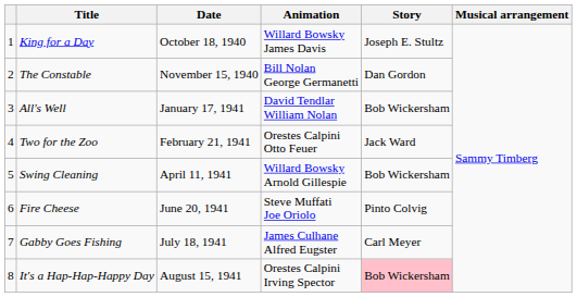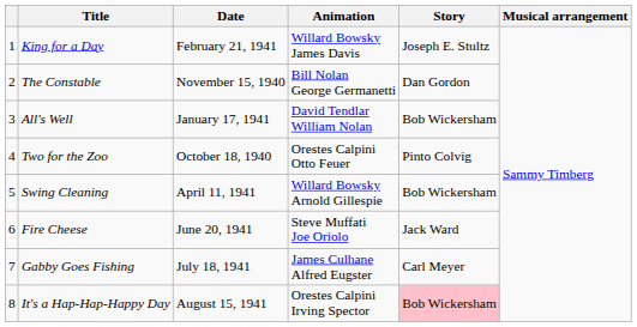King for a Day | Date: October 18, 1940 -> February 21, 1941
Two for the Zoo | Date: February 21, 1941 -> October 18, 1940
Two for the Zoo | Story: Jack Ward -> Pinto Colvig
Fire Cheese | Story: Pinto Colvig -> Jack Ward
